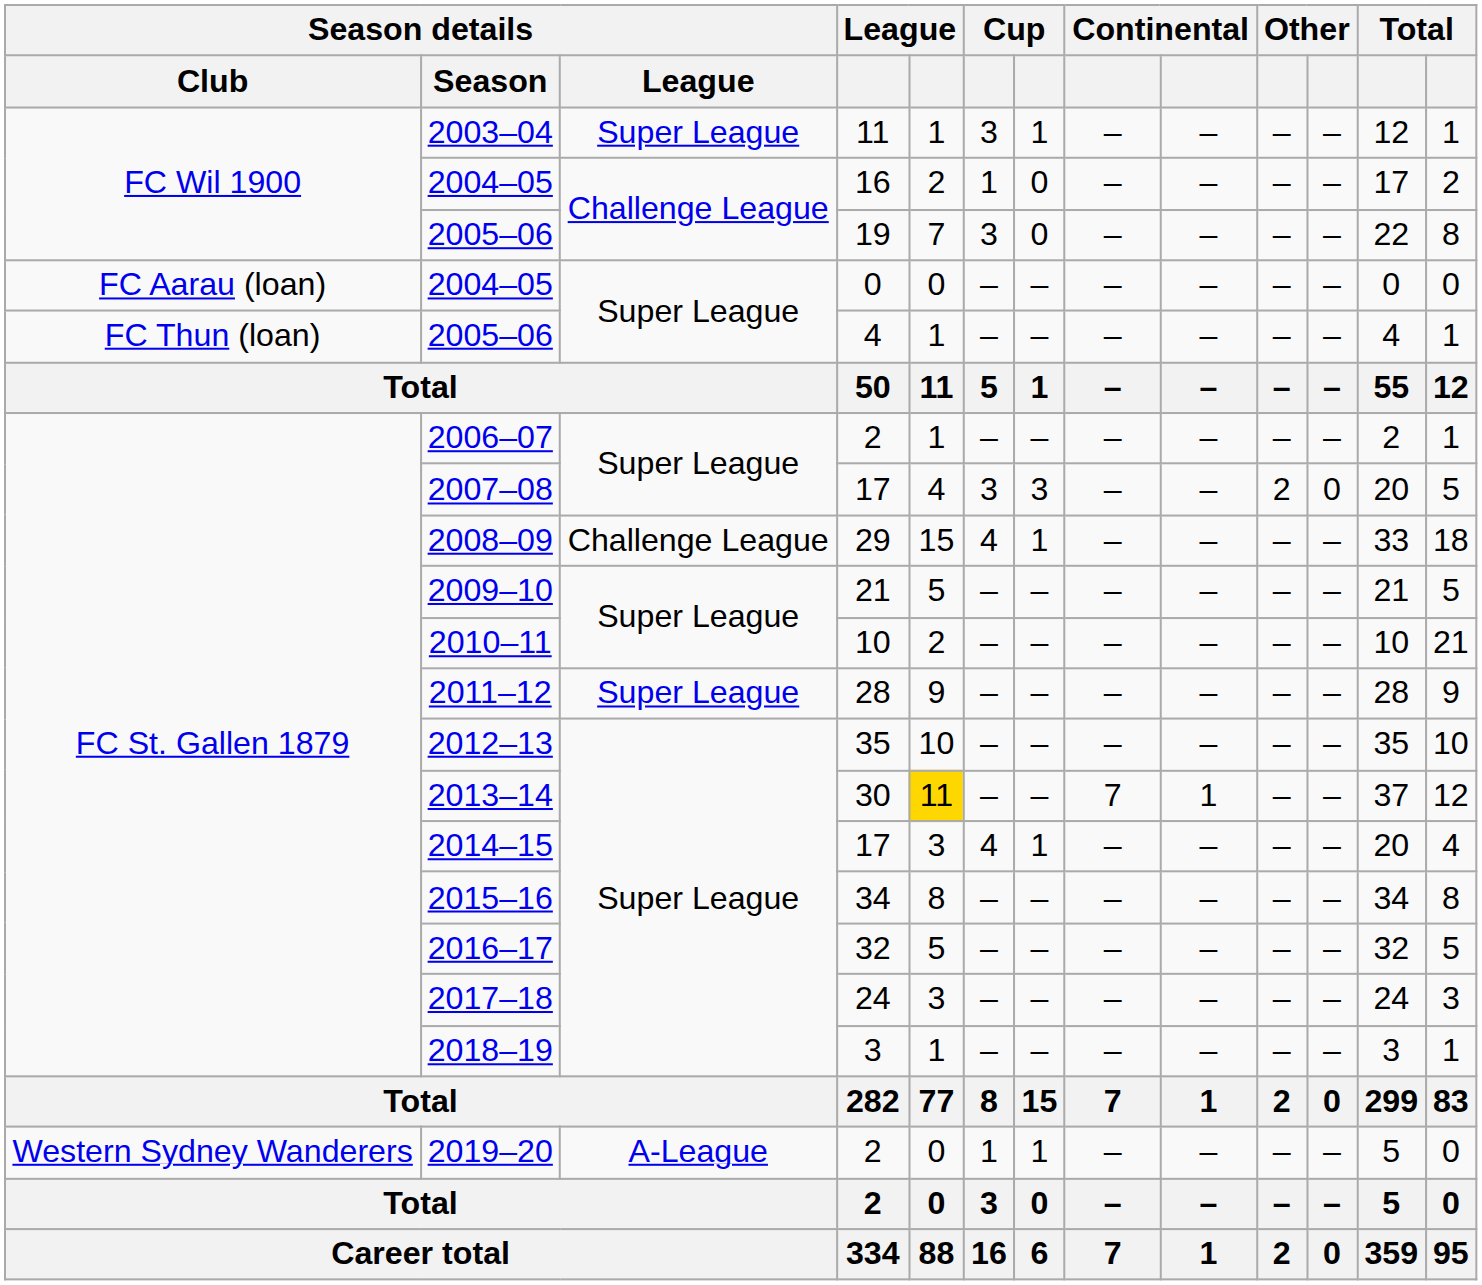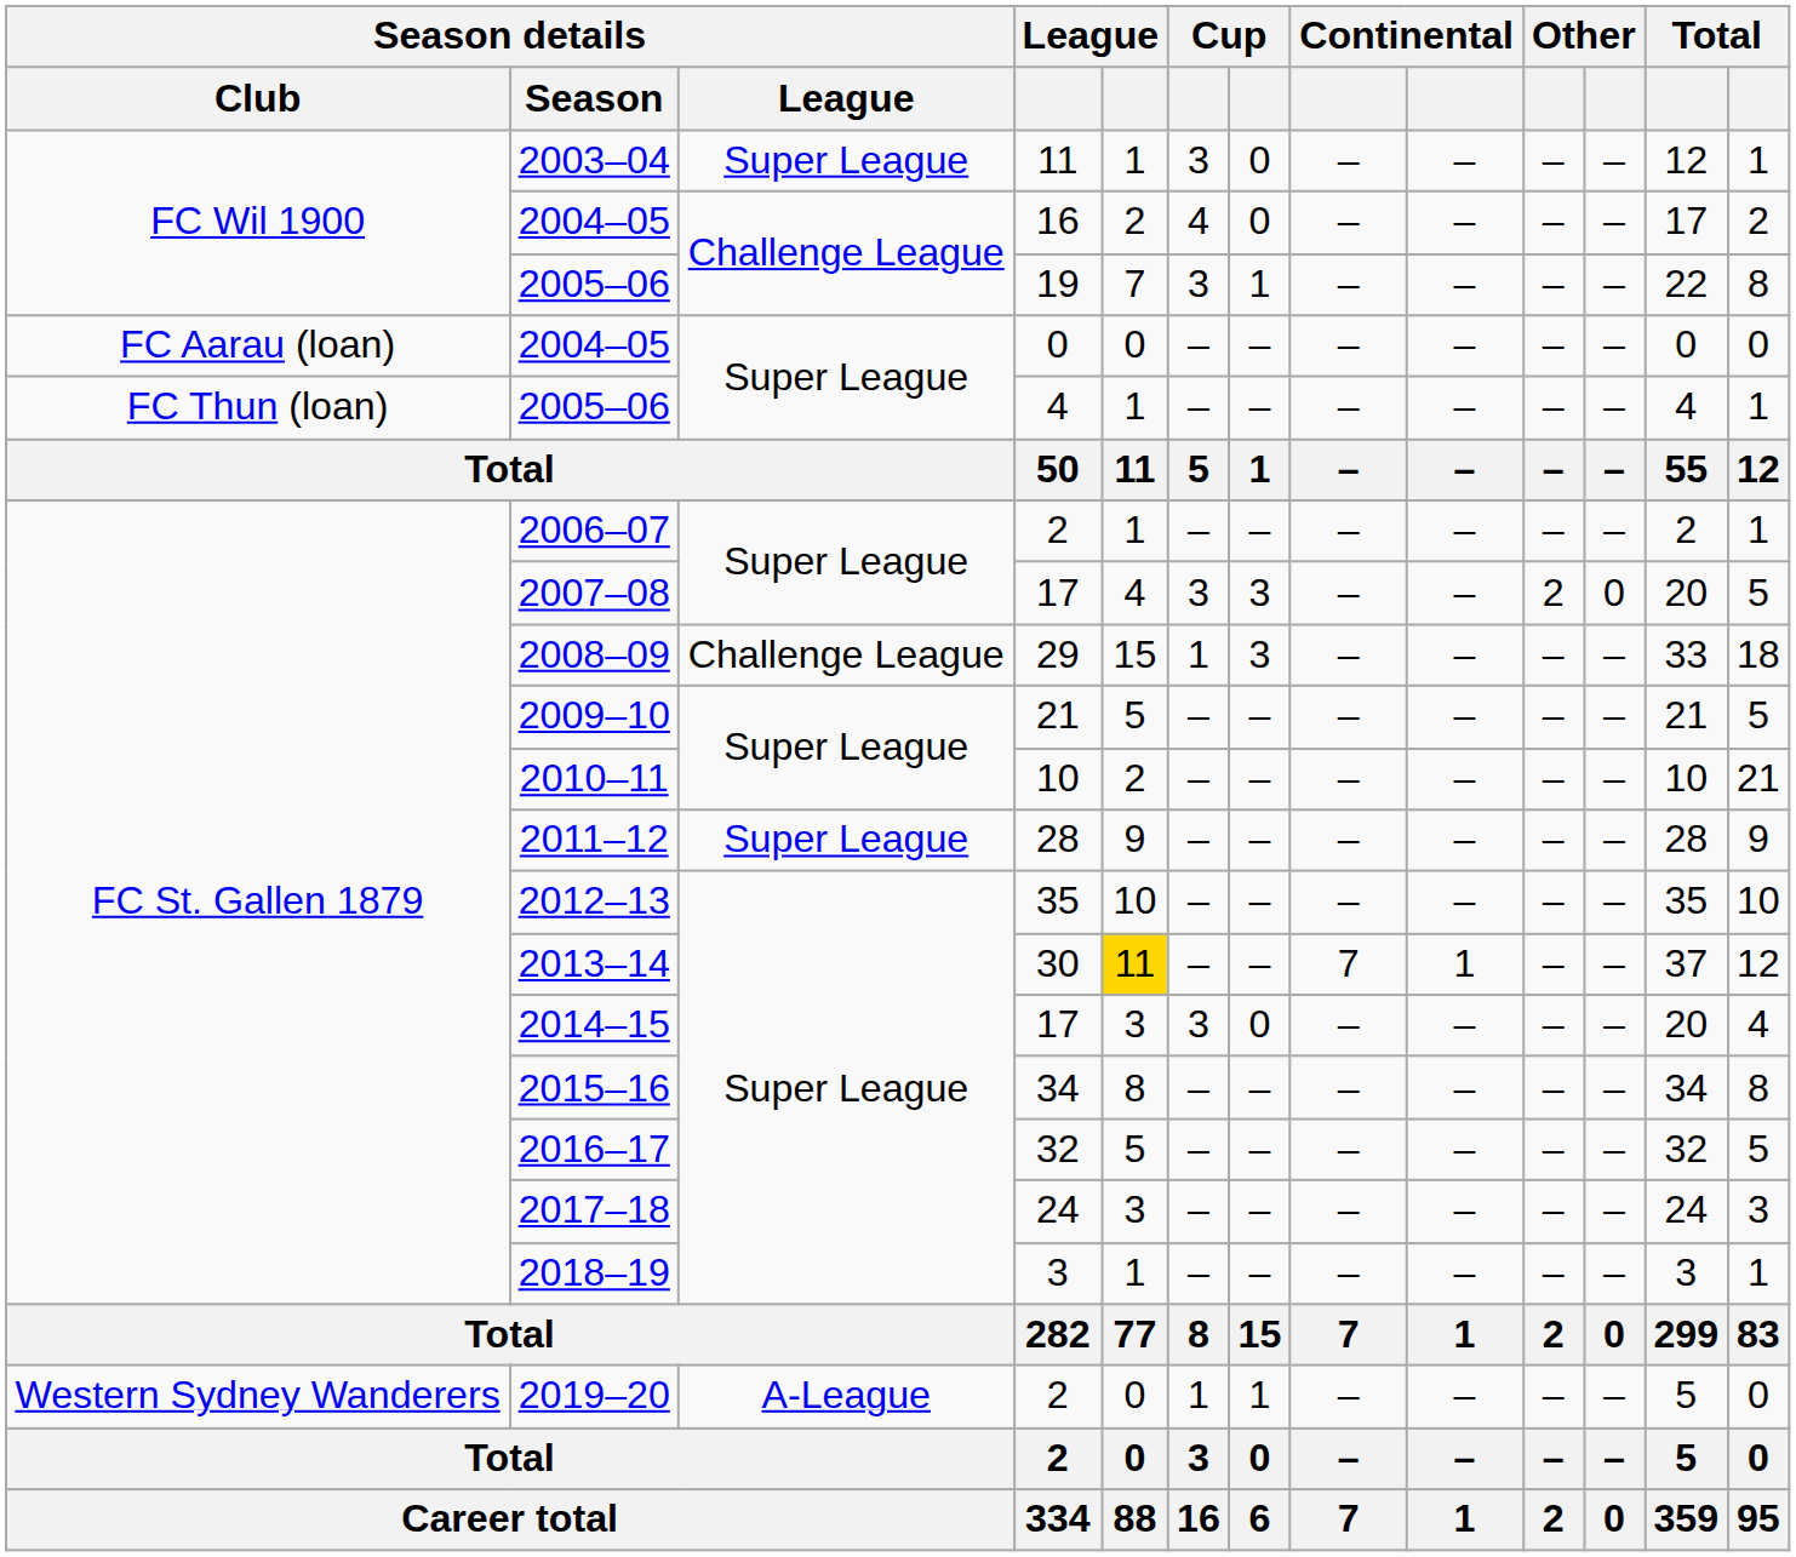2003–04 | column 7: 1 -> 0
2004–05 / 16 | column 6: 1 -> 4
2005–06 / 19 | column 7: 0 -> 1
2008–09 | column 6: 4 -> 1
2008–09 | column 7: 1 -> 3
2014–15 | column 6: 4 -> 3
2014–15 | column 7: 1 -> 0
